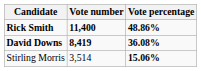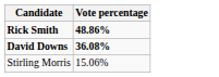- column: Vote number | 11,400 | 8,419 | 3,514
Stirling Morris | Vote percentage: bold -> normal
